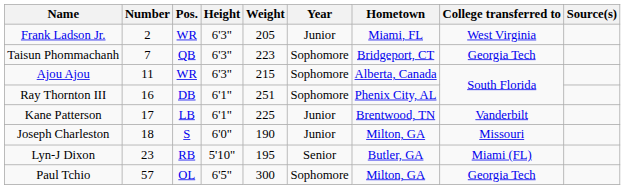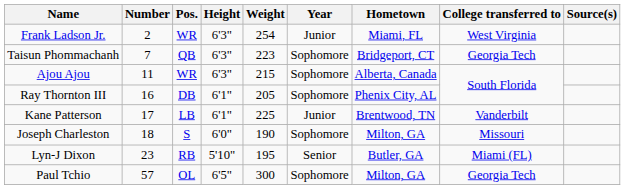Frank Ladson Jr. | Weight: 205 -> 254
Ray Thornton III | Weight: 251 -> 205
Joseph Charleston | Year: Junior -> Sophomore
